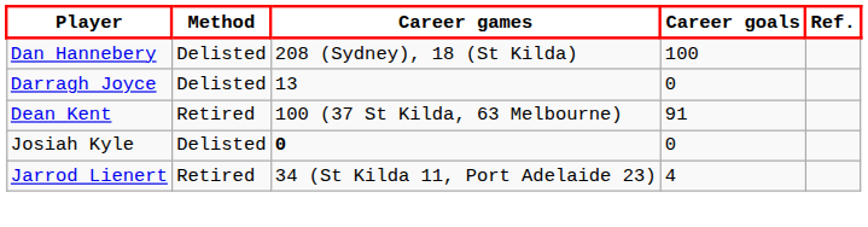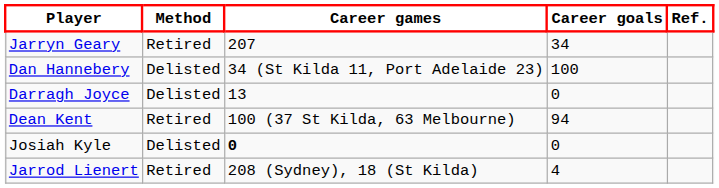+ row: Jarryn Geary | Retired | 207 | 34
Dan Hannebery | Career games: 208 (Sydney), 18 (St Kilda) -> 34 (St Kilda 11, Port Adelaide 23)
Dean Kent | Career goals: 91 -> 94
Jarrod Lienert | Career games: 34 (St Kilda 11, Port Adelaide 23) -> 208 (Sydney), 18 (St Kilda)
